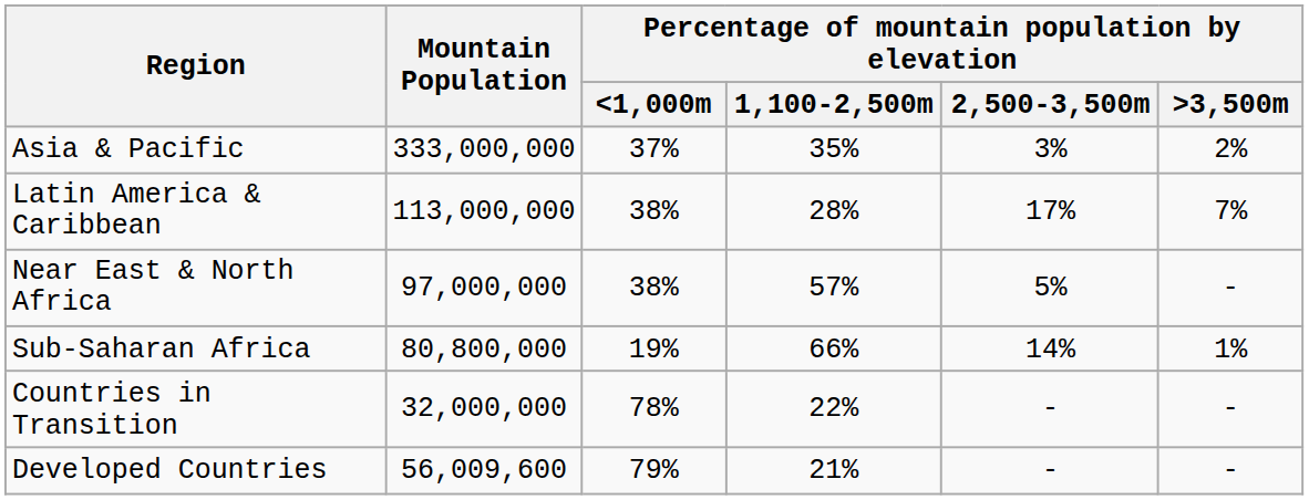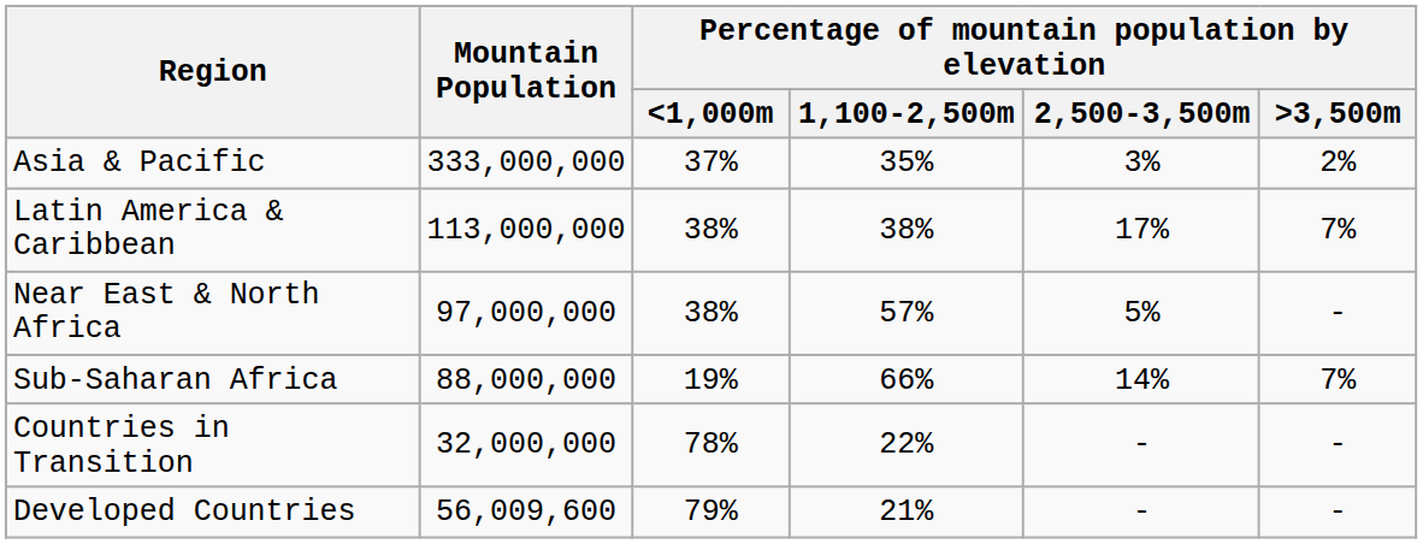Latin America & Caribbean | column 4: 28% -> 38%
Sub-Saharan Africa | Mountain Population: 80,800,000 -> 88,000,000
Sub-Saharan Africa | Percentage of mountain population by elevation / >3,500m: 1% -> 7%
